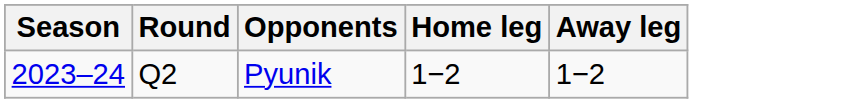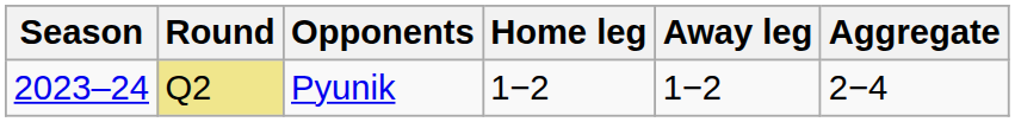+ column: Aggregate | 2−4
Pyunik | Round: no background -> khaki background
